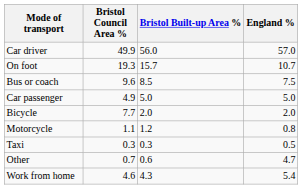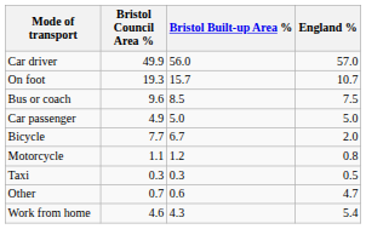Bicycle | Bristol Built-up Area %: 2.0 -> 6.7
